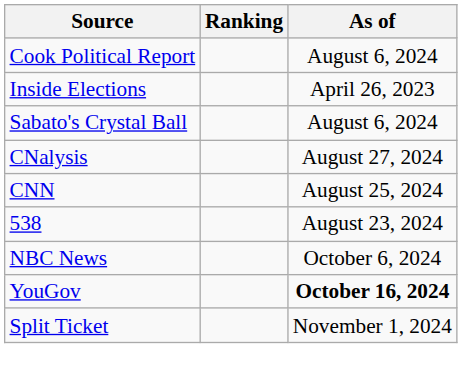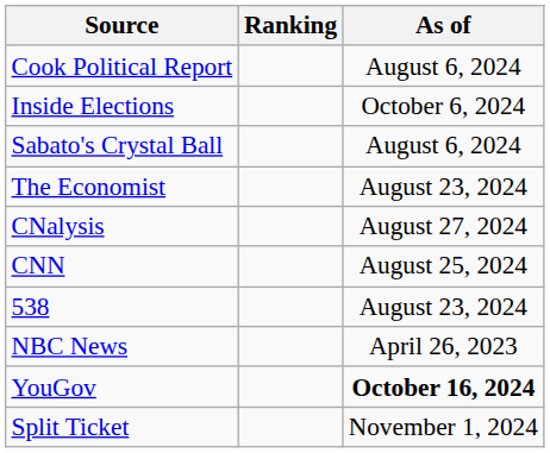Inside Elections | As of: April 26, 2023 -> October 6, 2024
+ row: The Economist | August 23, 2024
NBC News | As of: October 6, 2024 -> April 26, 2023
